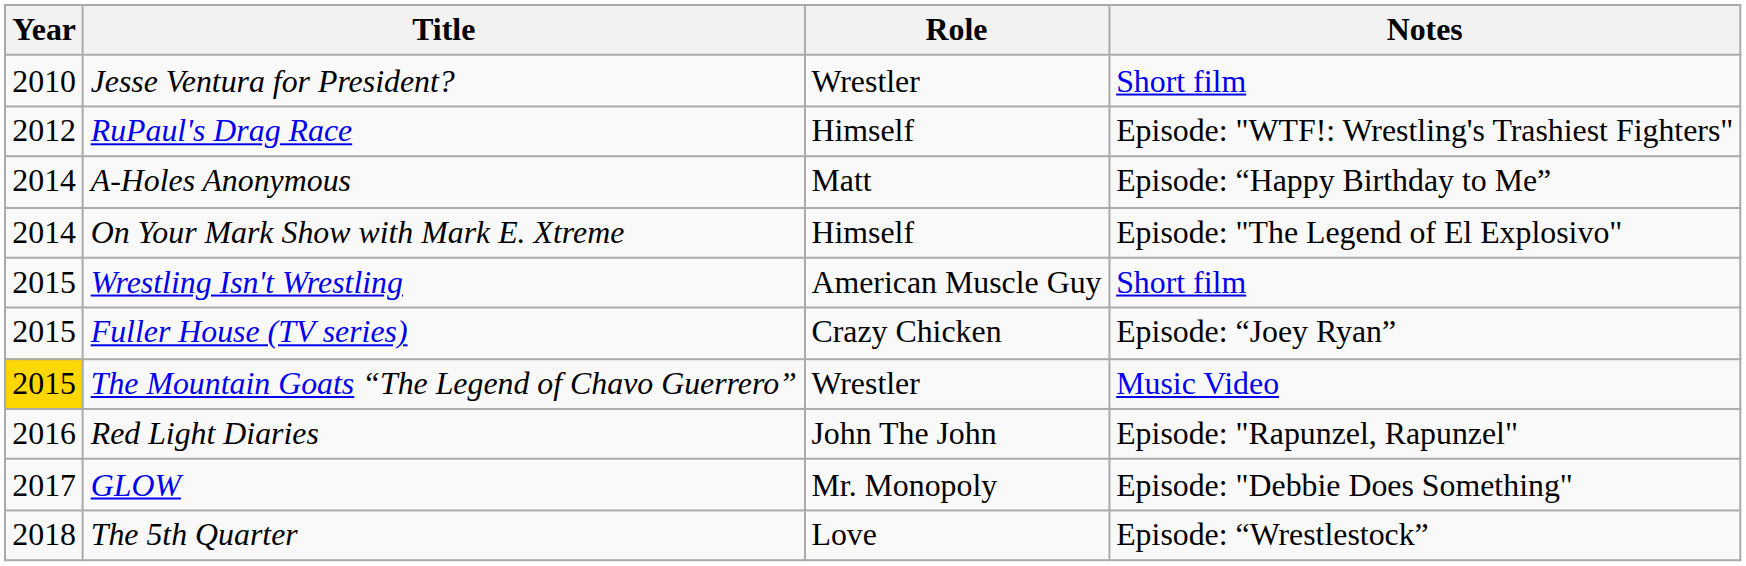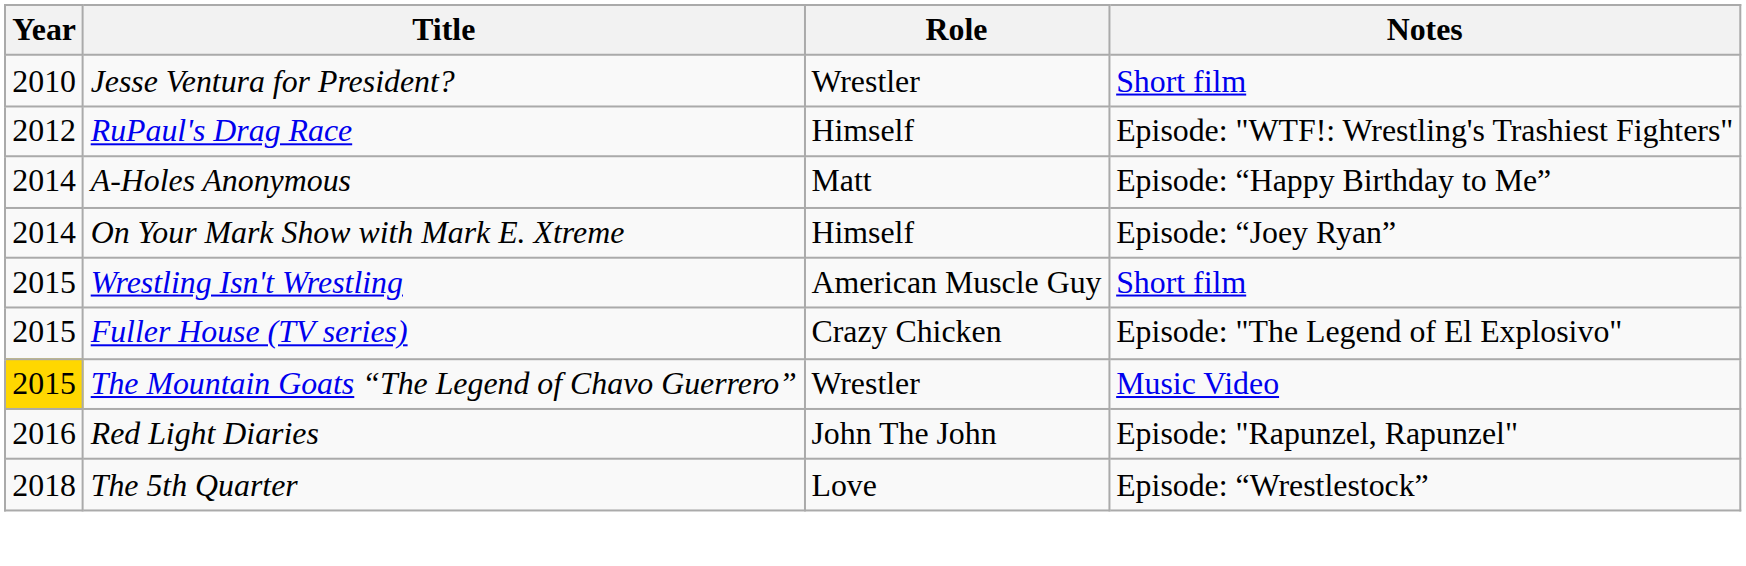On Your Mark Show with Mark E. Xtreme | Notes: Episode: "The Legend of El Explosivo" -> Episode: “Joey Ryan”
Fuller House (TV series) | Notes: Episode: “Joey Ryan” -> Episode: "The Legend of El Explosivo"
- row: 2017 | GLOW | Mr. Monopoly | Episode: "Debbie Does Something"
